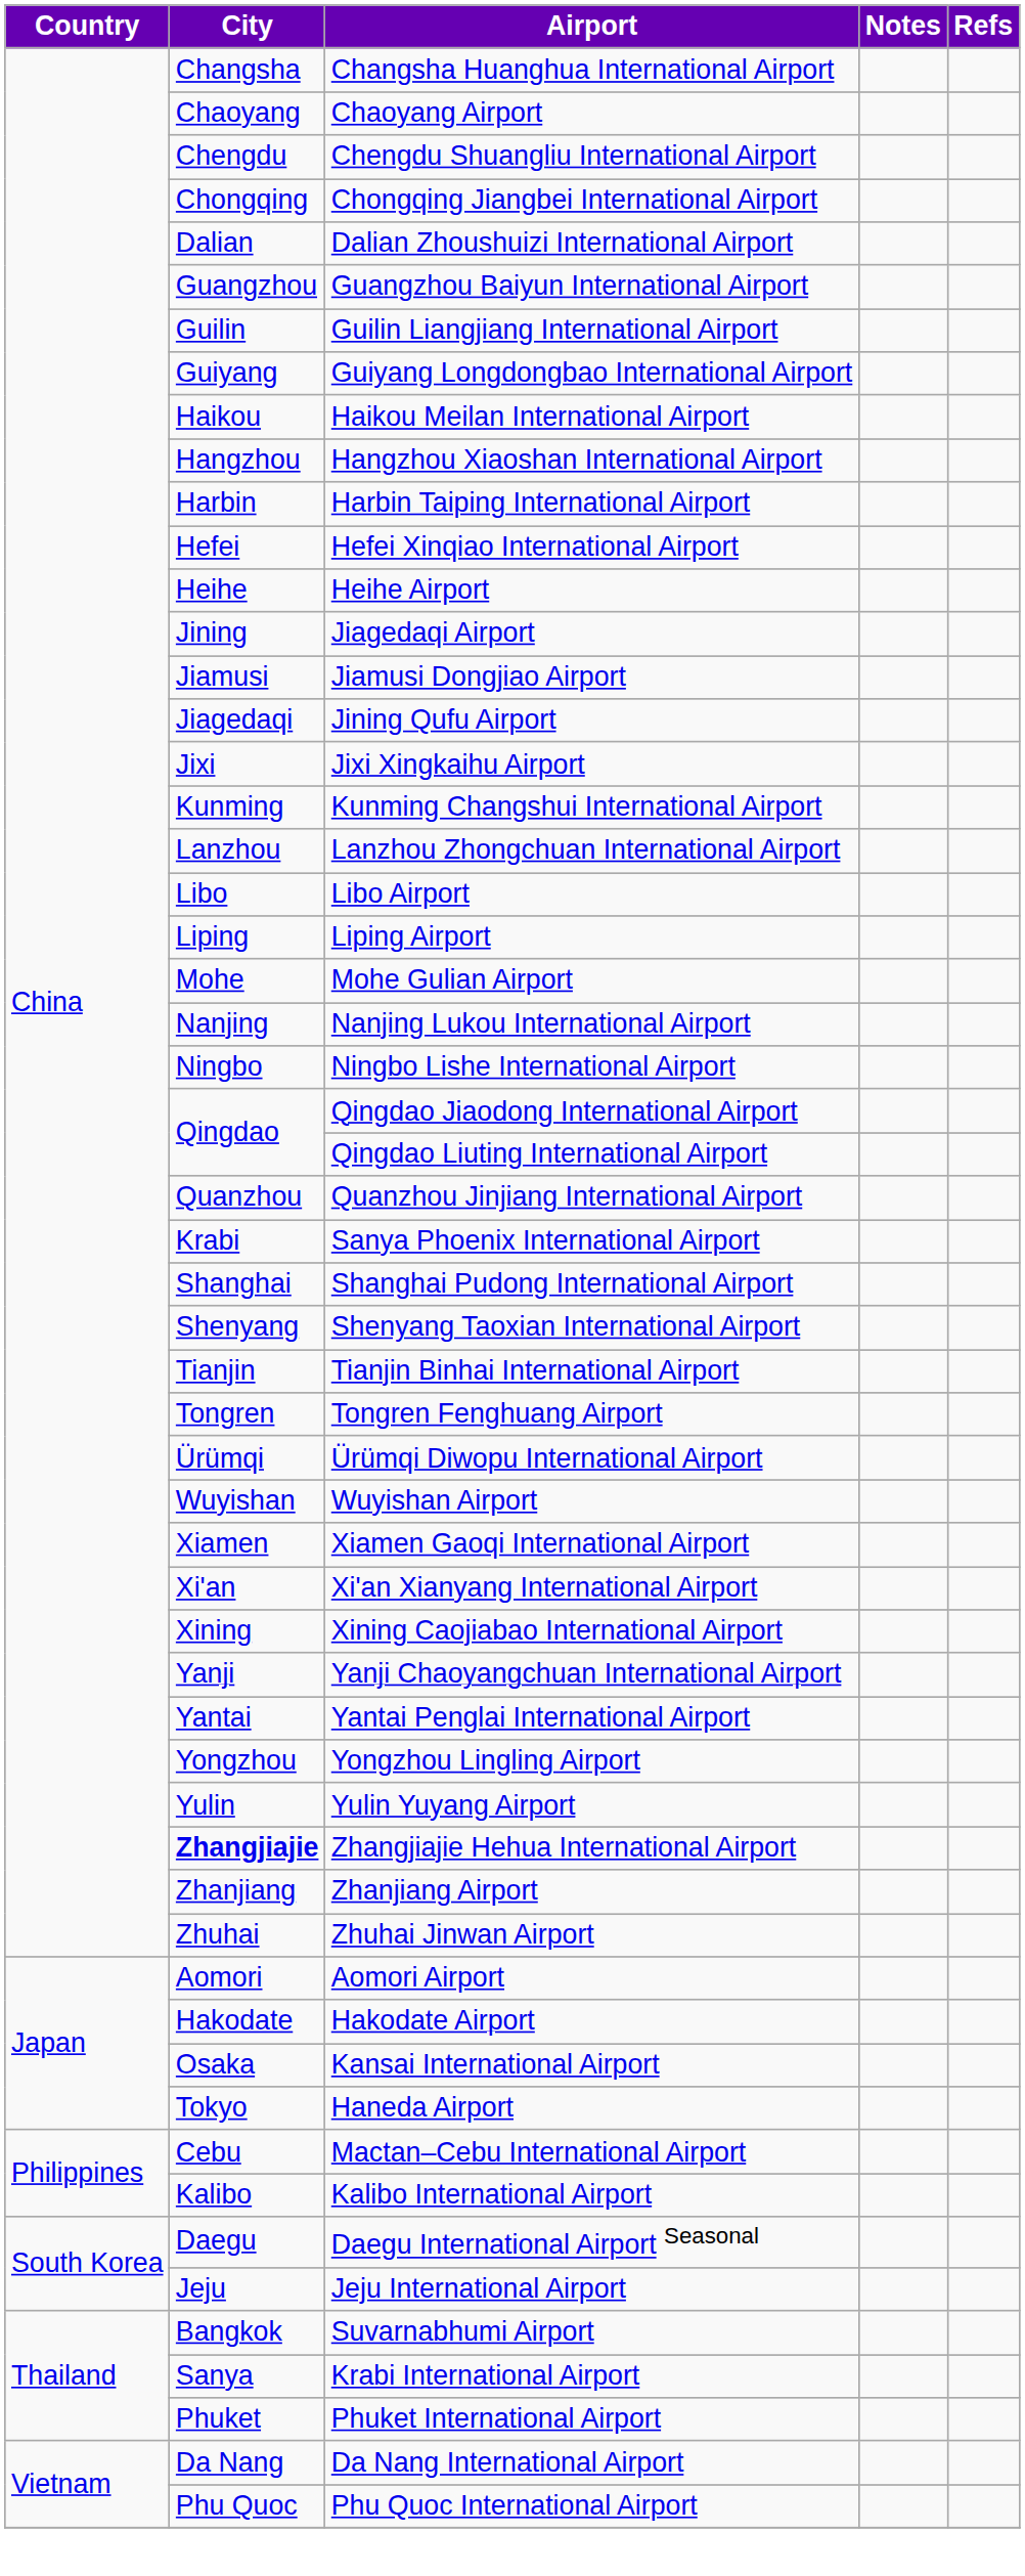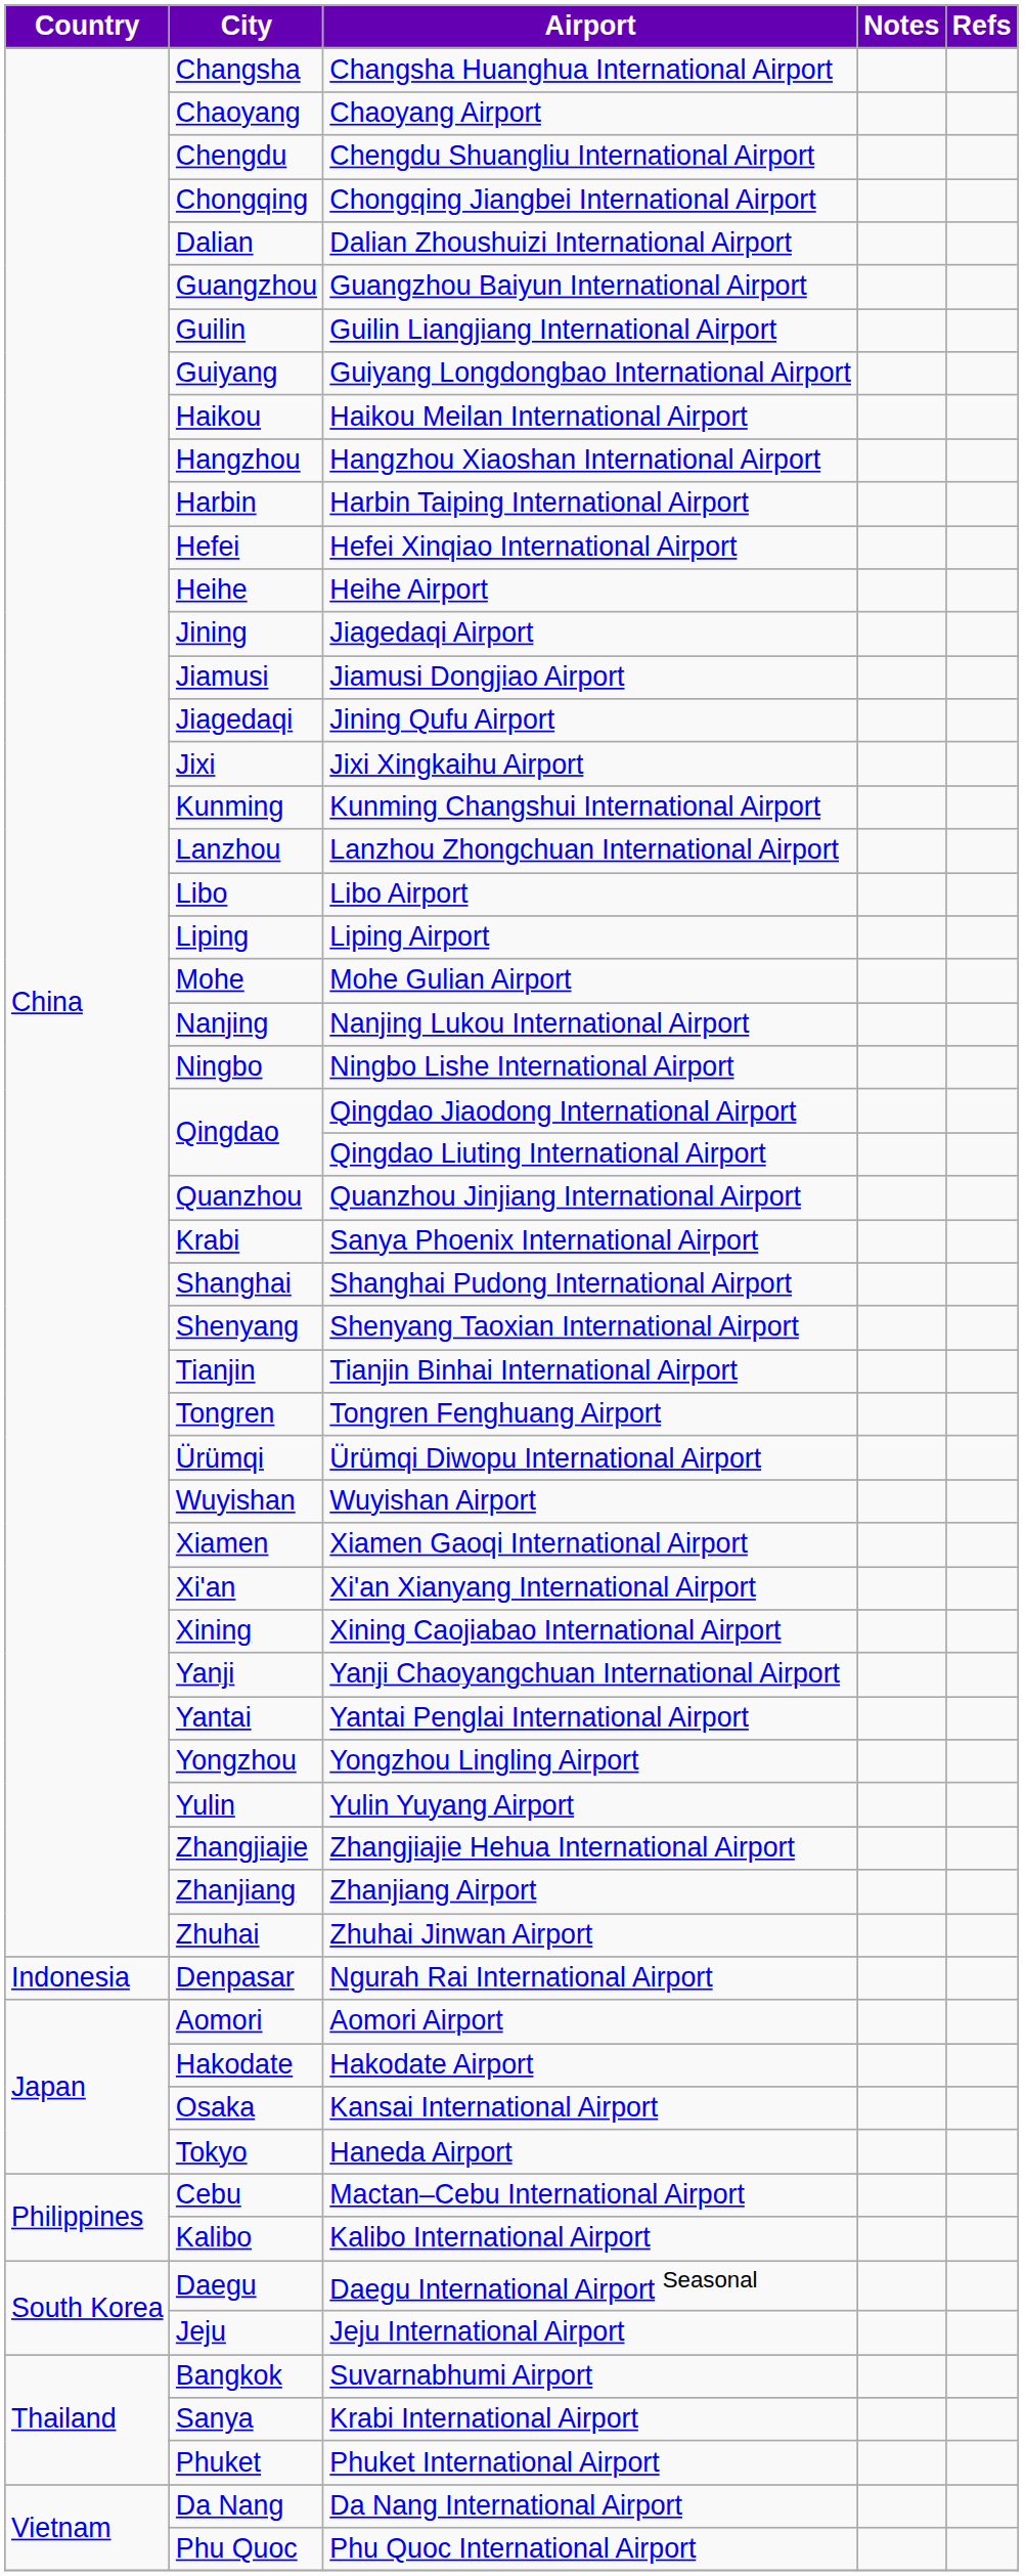Zhangjiajie Hehua International Airport | City: bold -> normal
+ row: Indonesia | Denpasar | Ngurah Rai International Airport
